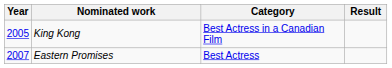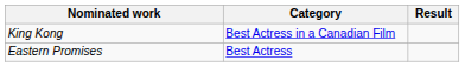- column: Year | 2005 | 2007
